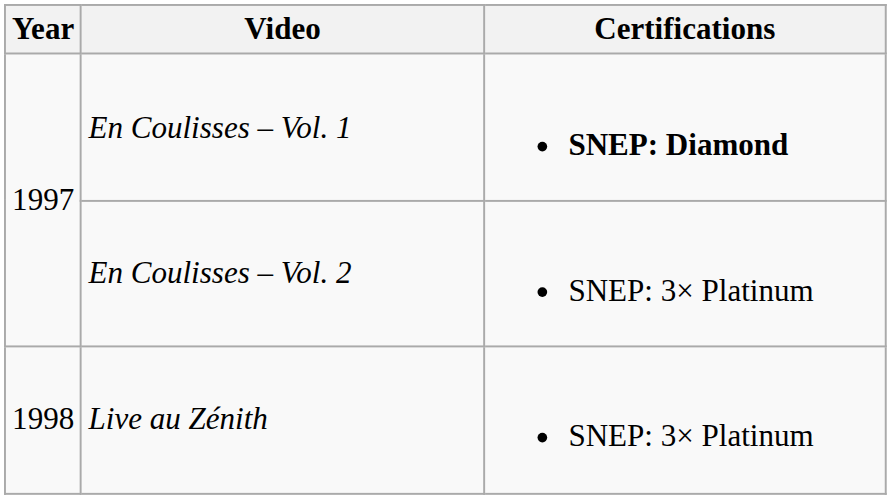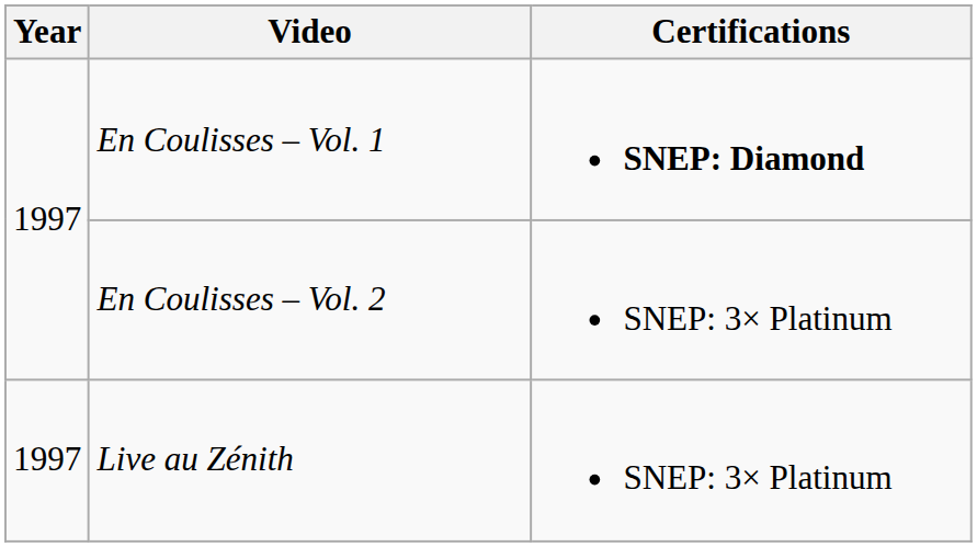Live au Zénith | Year: 1998 -> 1997
